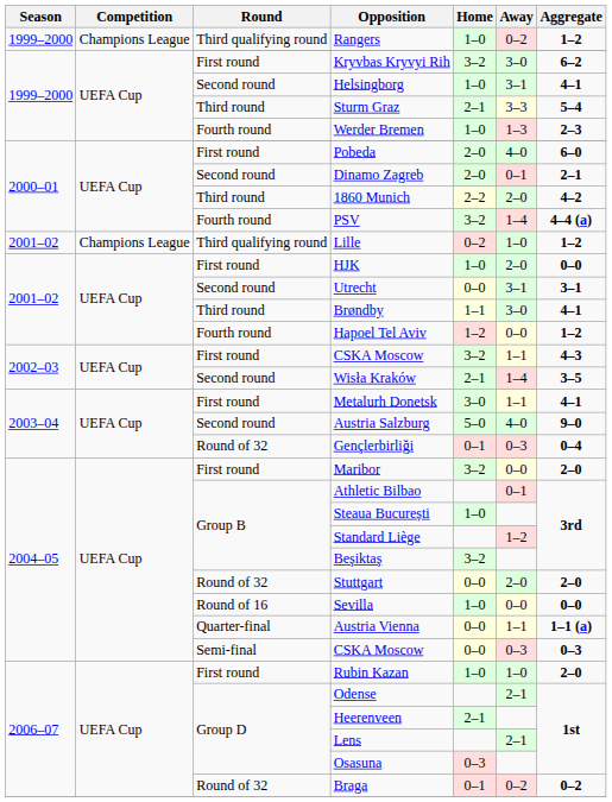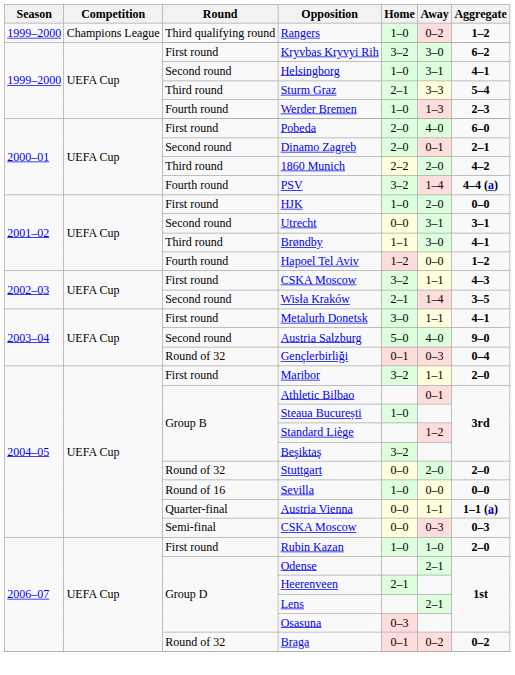- row: 2001–02 | Champions League | Third qualifying round | Lille | 0–2 | 1–0 | 1–2
Maribor | Away: 0–0 -> 1–1
